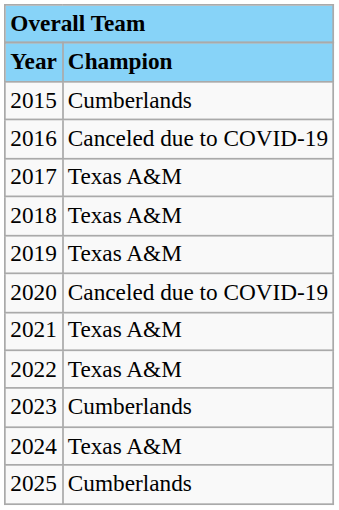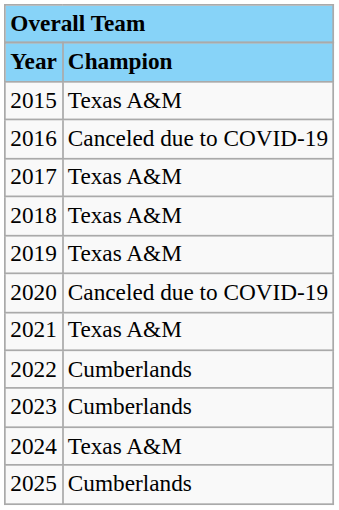2015 | column 2: Cumberlands -> Texas A&M
2022 | column 2: Texas A&M -> Cumberlands
